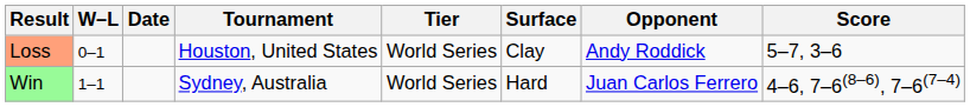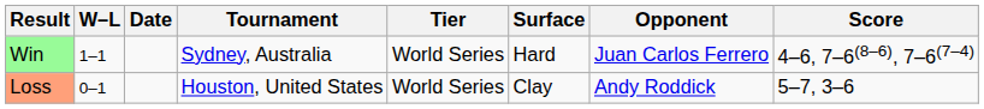rows swapped: Loss <-> Win
